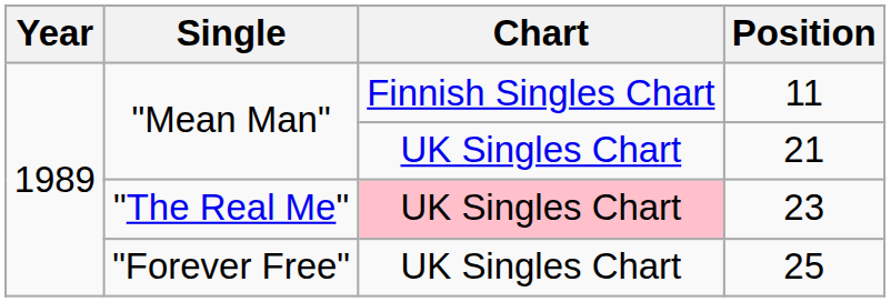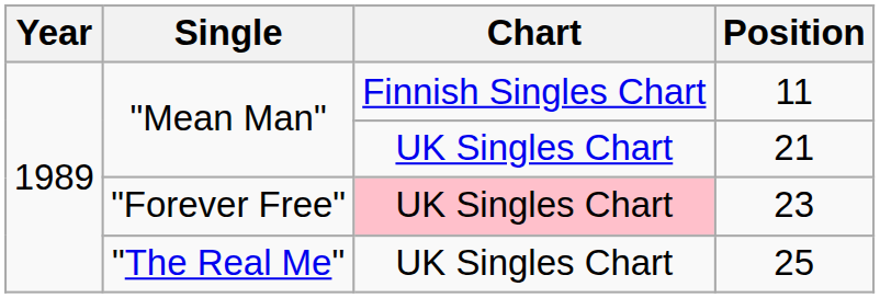23 | Single: "The Real Me" -> "Forever Free"
25 | Single: "Forever Free" -> "The Real Me"
